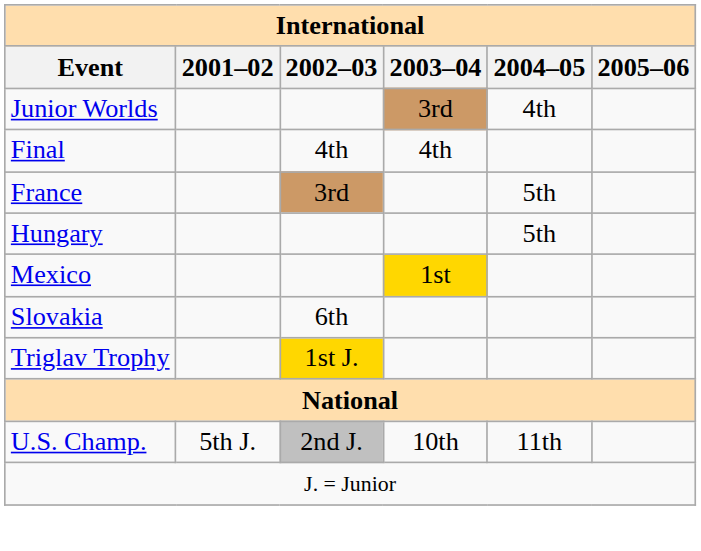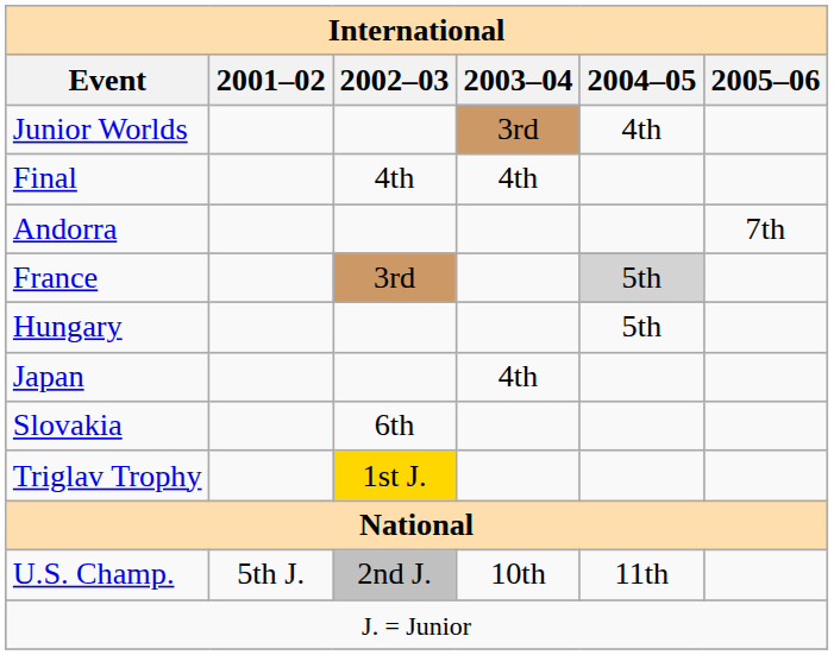+ row: Andorra | 7th
France | 2004–05: no background -> lightgrey background
+ row: Japan | 4th
- row: Mexico | 1st
